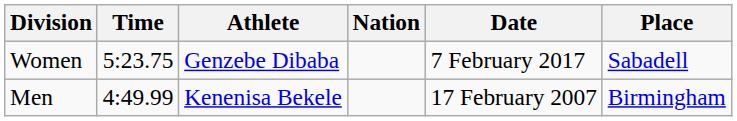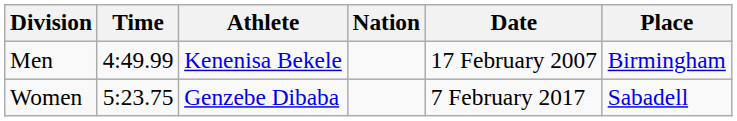rows swapped: Men <-> Women
